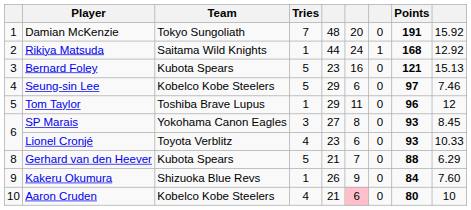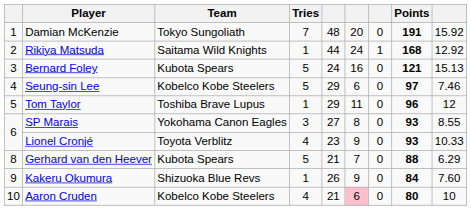Bernard Foley | column 5: 23 -> 24
SP Marais | column 9: 8.45 -> 8.55
Lionel Cronjé | column 6: 6 -> 9
